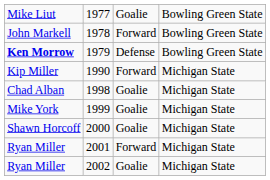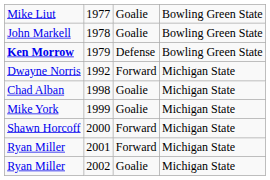1978 | column 3: Forward -> Goalie
- row: Kip Miller | 1990 | Forward | Michigan State
+ row: Dwayne Norris | 1992 | Forward | Michigan State
2000 | column 3: Goalie -> Forward
